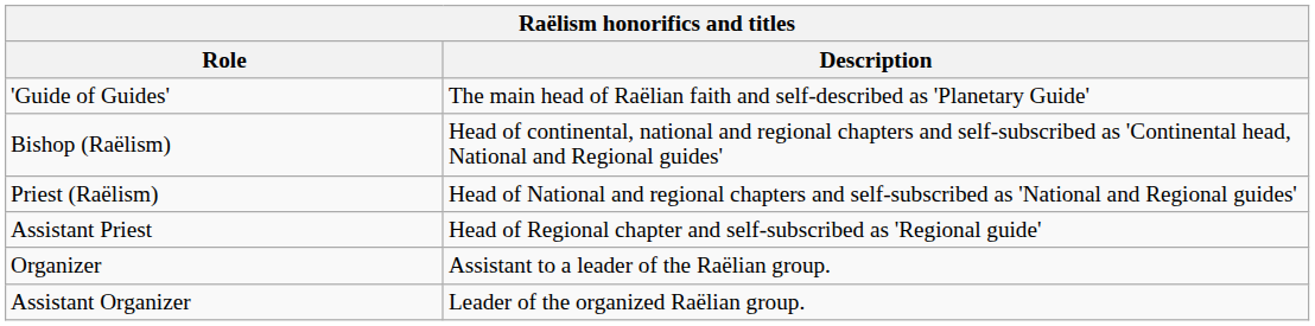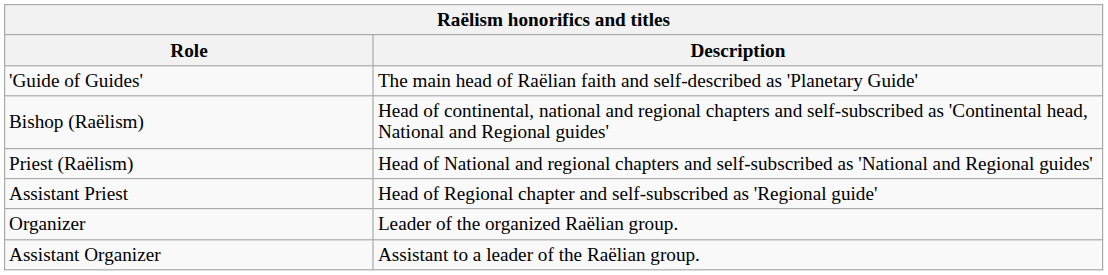Organizer | Description: Assistant to a leader of the Raëlian group. -> Leader of the organized Raëlian group.
Assistant Organizer | Description: Leader of the organized Raëlian group. -> Assistant to a leader of the Raëlian group.
